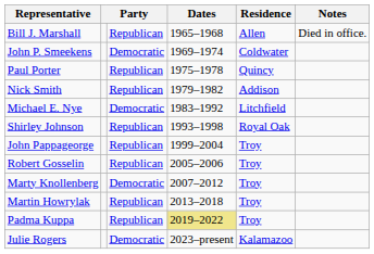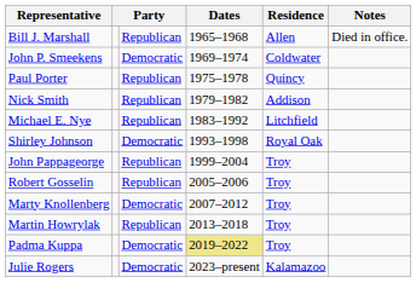Michael E. Nye | column 3: Democratic -> Republican
Shirley Johnson | column 3: Republican -> Democratic
Padma Kuppa | column 3: Republican -> Democratic
